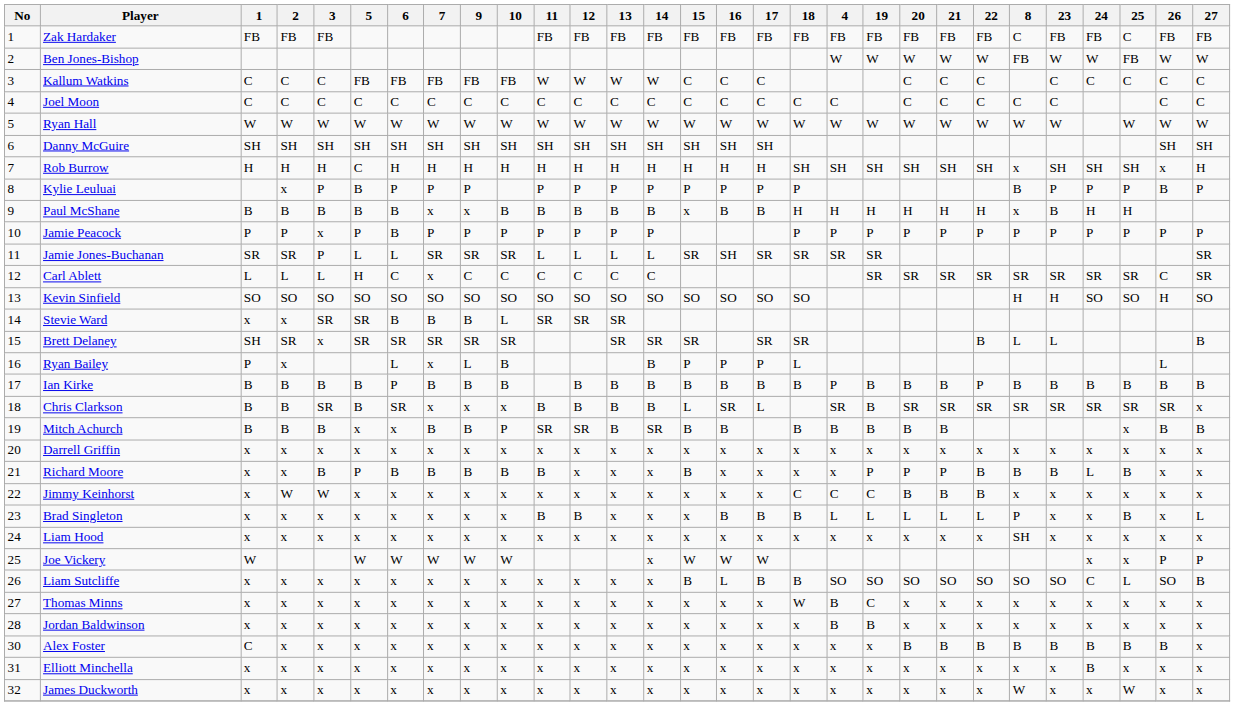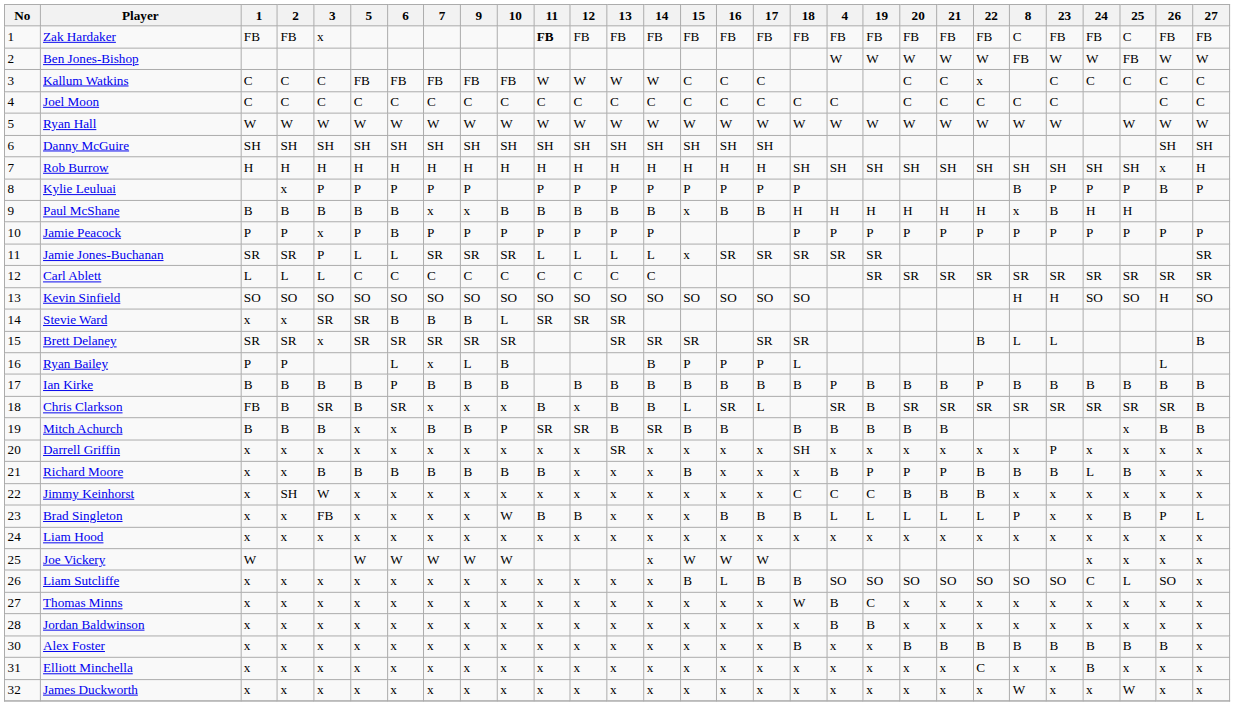Zak Hardaker | 3: FB -> x
Zak Hardaker | 11: normal -> bold
Kallum Watkins | 22: C -> x
Rob Burrow | 5: C -> H
Rob Burrow | 8: x -> SH
Kylie Leuluai | 5: B -> P
Jamie Jones-Buchanan | 15: SR -> x
Jamie Jones-Buchanan | 16: SH -> SR
Carl Ablett | 5: H -> C
Carl Ablett | 7: x -> C
Carl Ablett | 26: C -> SR
Brett Delaney | 1: SH -> SR
Ryan Bailey | 2: x -> P
Chris Clarkson | 1: B -> FB
Chris Clarkson | 12: B -> x
Chris Clarkson | 27: x -> B
Darrell Griffin | 13: x -> SR
Darrell Griffin | 18: x -> SH
Darrell Griffin | 23: x -> P
Richard Moore | 5: P -> B
Richard Moore | 4: x -> B
Jimmy Keinhorst | 2: W -> SH
Brad Singleton | 3: x -> FB
Brad Singleton | 10: x -> W
Brad Singleton | 26: x -> P
Liam Hood | 8: SH -> x
Joe Vickery | 26: P -> x
Joe Vickery | 27: P -> x
Liam Sutcliffe | 27: B -> x
Alex Foster | 1: C -> x
Alex Foster | 18: x -> B
Elliott Minchella | 22: x -> C
